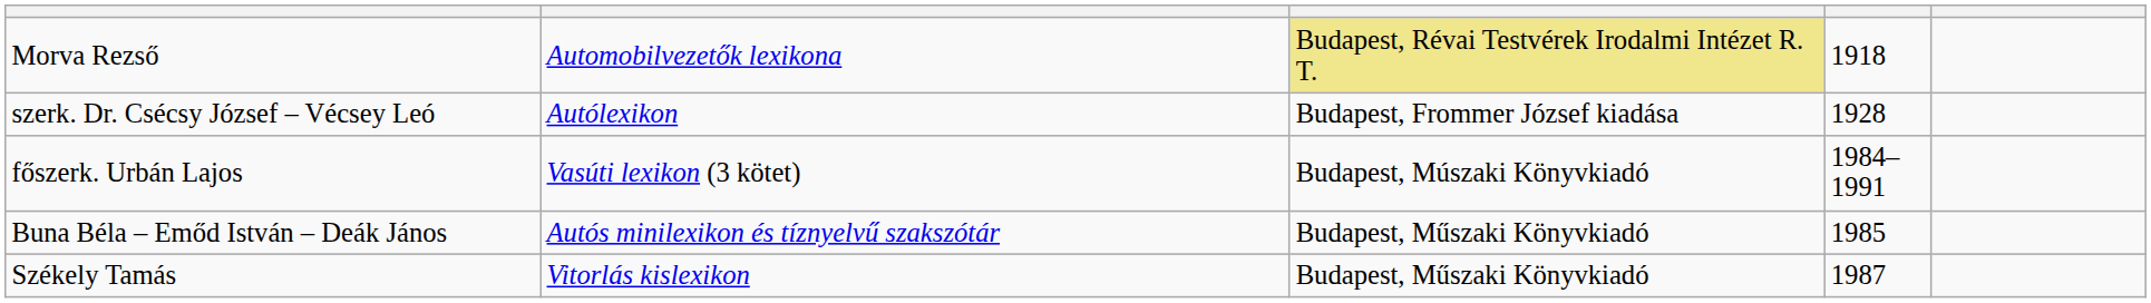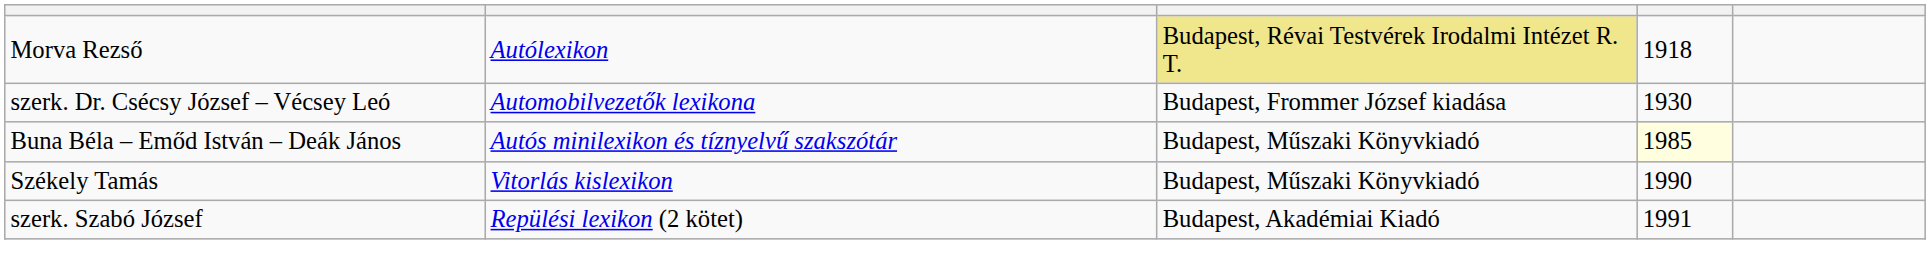Morva Rezső | column 2: Automobilvezetők lexikona -> Autólexikon
szerk. Dr. Csécsy József – Vécsey Leó | column 2: Autólexikon -> Automobilvezetők lexikona
szerk. Dr. Csécsy József – Vécsey Leó | column 4: 1928 -> 1930
- row: főszerk. Urbán Lajos | Vasúti lexikon (3 kötet) | Budapest, Múszaki Könyvkiadó | 1984–1991
Buna Béla – Emőd István – Deák János | column 4: no background -> lightyellow background
Székely Tamás | column 4: 1987 -> 1990
+ row: szerk. Szabó József | Repülési lexikon (2 kötet) | Budapest, Akadémiai Kiadó | 1991
